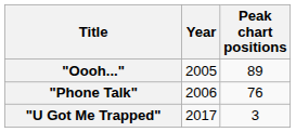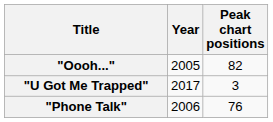"Oooh..." | Peak chart positions: 89 -> 82
rows swapped: "Phone Talk" <-> "U Got Me Trapped"
